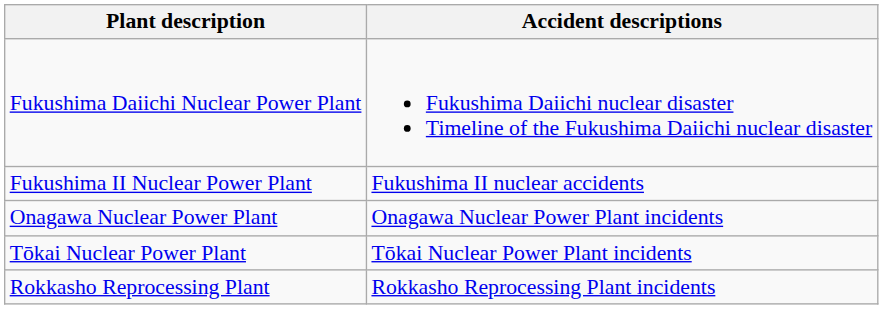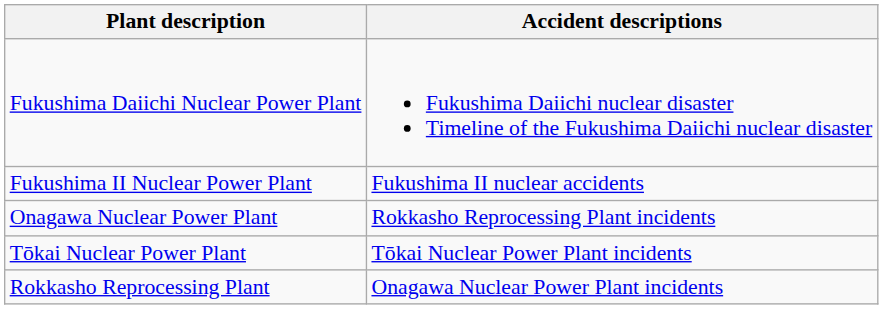Onagawa Nuclear Power Plant | Accident descriptions: Onagawa Nuclear Power Plant incidents -> Rokkasho Reprocessing Plant incidents
Rokkasho Reprocessing Plant | Accident descriptions: Rokkasho Reprocessing Plant incidents -> Onagawa Nuclear Power Plant incidents
